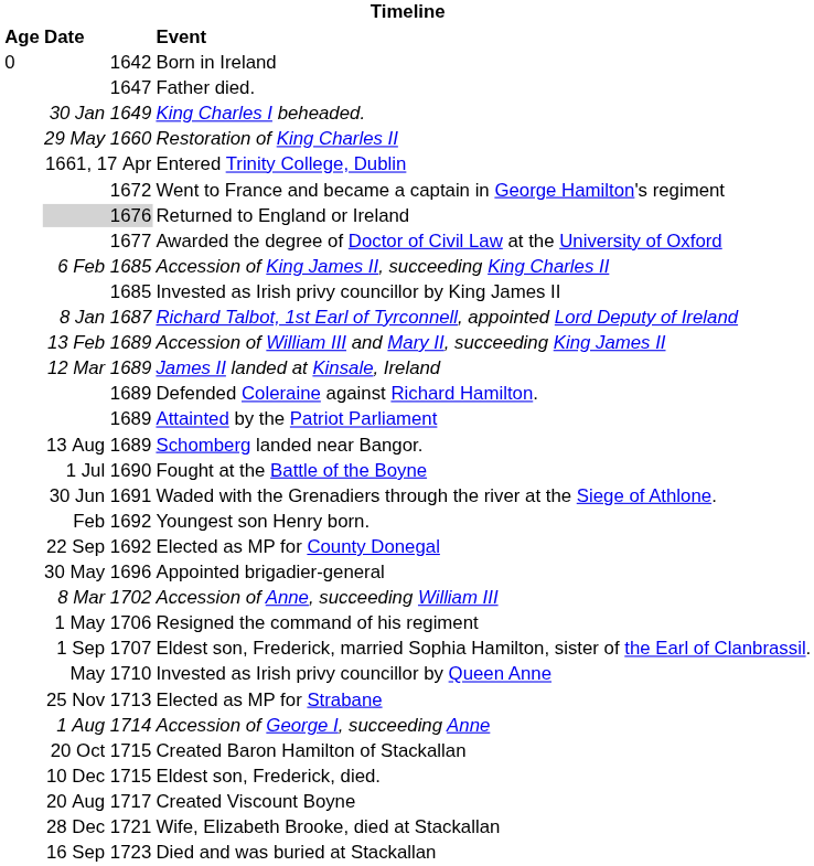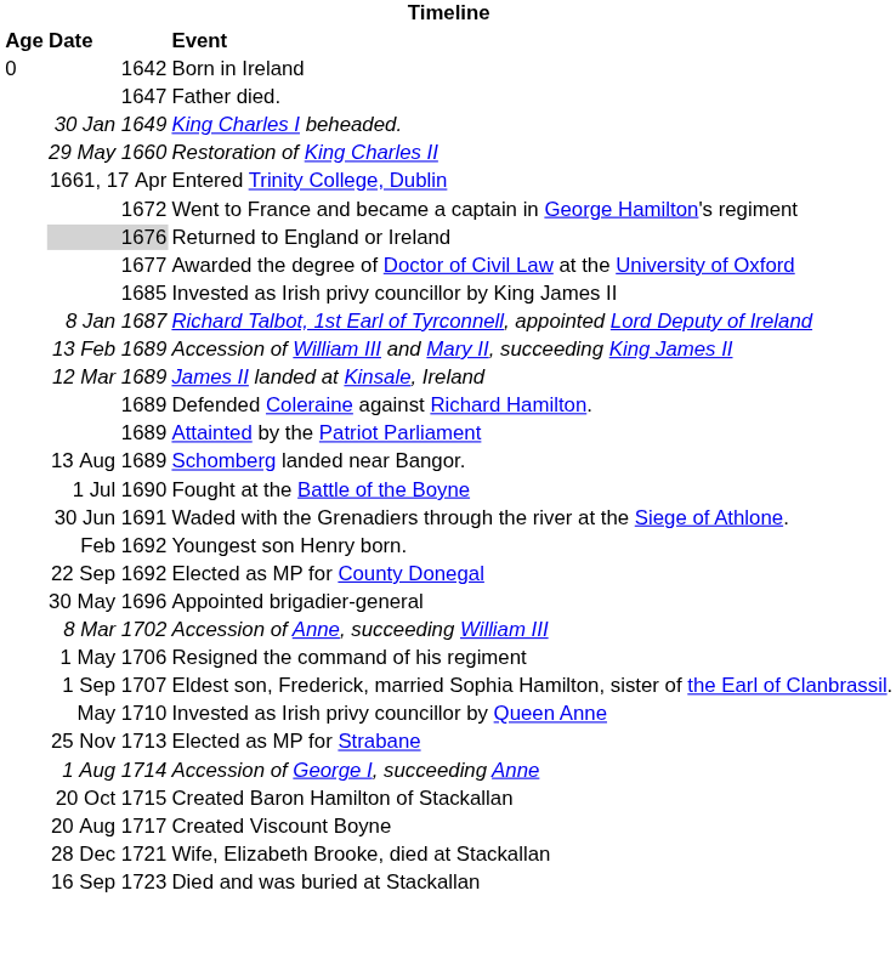- row: 6 Feb 1685 | Accession of King James II, succeeding King Charles II
- row: 10 Dec 1715 | Eldest son, Frederick, died.
